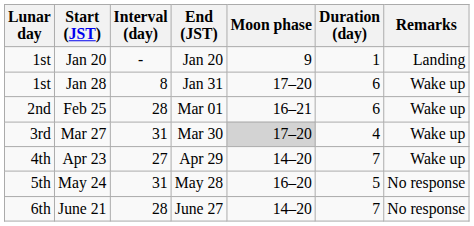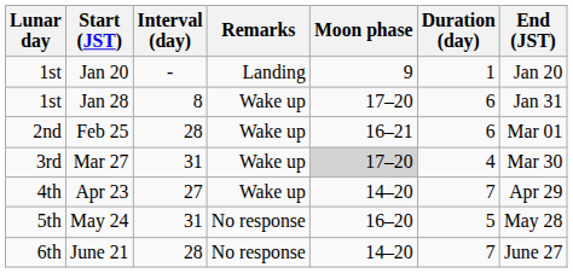columns swapped: End (JST) <-> Remarks
